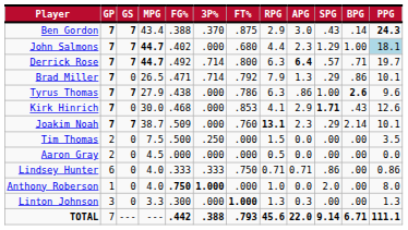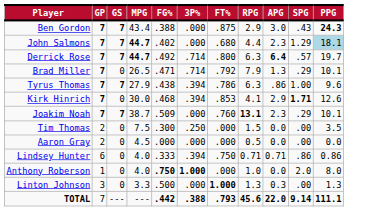- column: BPG | .14 | 1.00 | .71 | .86 | 2.6 | .43 | 2.14 | .00 | .00 | .00 | .00 | .00 | 6.71
Ben Gordon | 3P%: .370 -> .000
Tyrus Thomas | 3P%: .000 -> .394
Kirk Hinrich | 3P%: .000 -> .394
Tim Thomas | FG%: .500 -> .300
Lindsey Hunter | 3P%: .333 -> .394
Linton Johnson | FG%: .300 -> .500
